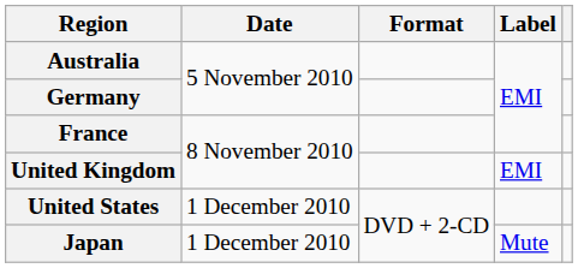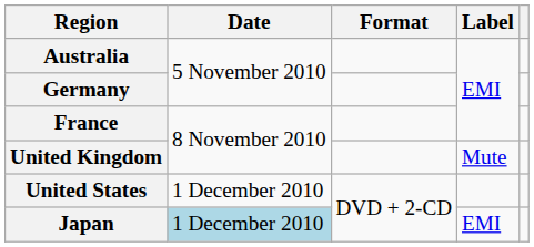United Kingdom | Label: EMI -> Mute
Japan | Date: no background -> lightblue background
Japan | Label: Mute -> EMI
